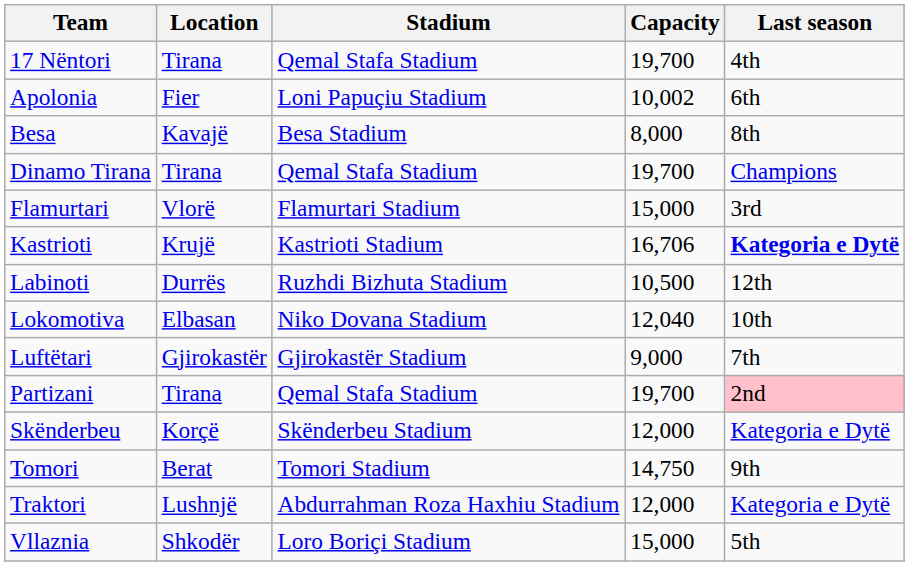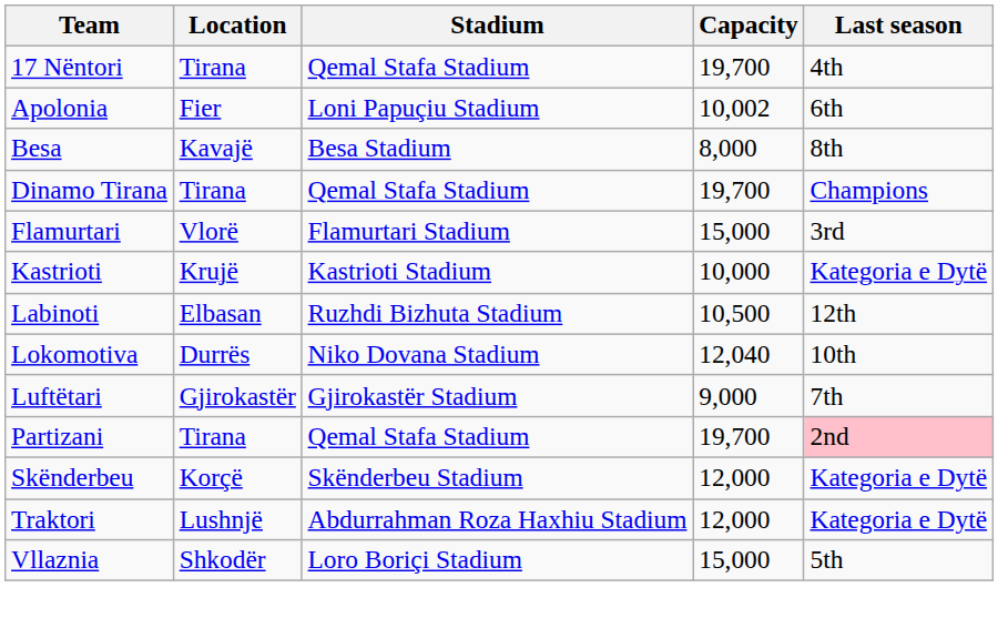Kastrioti | Capacity: 16,706 -> 10,000
Kastrioti | Last season: bold -> normal
Labinoti | Location: Durrës -> Elbasan
Lokomotiva | Location: Elbasan -> Durrës
- row: Tomori | Berat | Tomori Stadium | 14,750 | 9th
